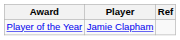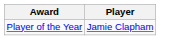- column: Ref
